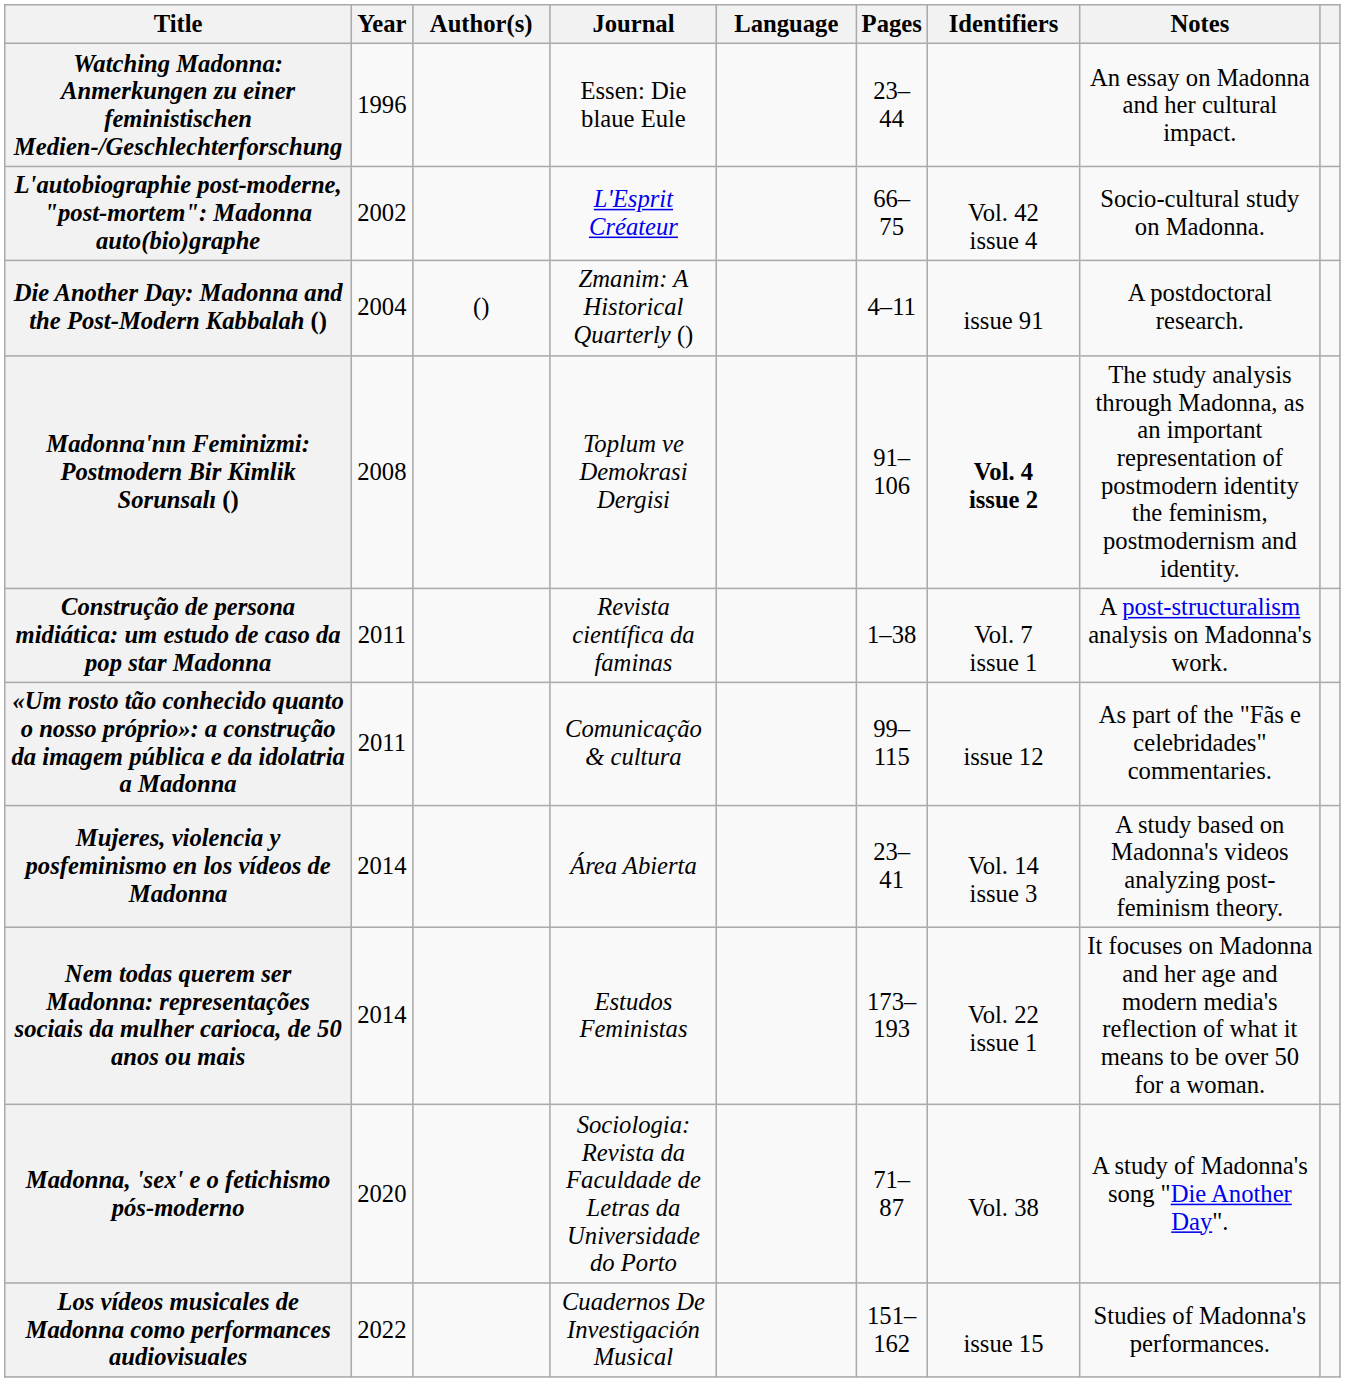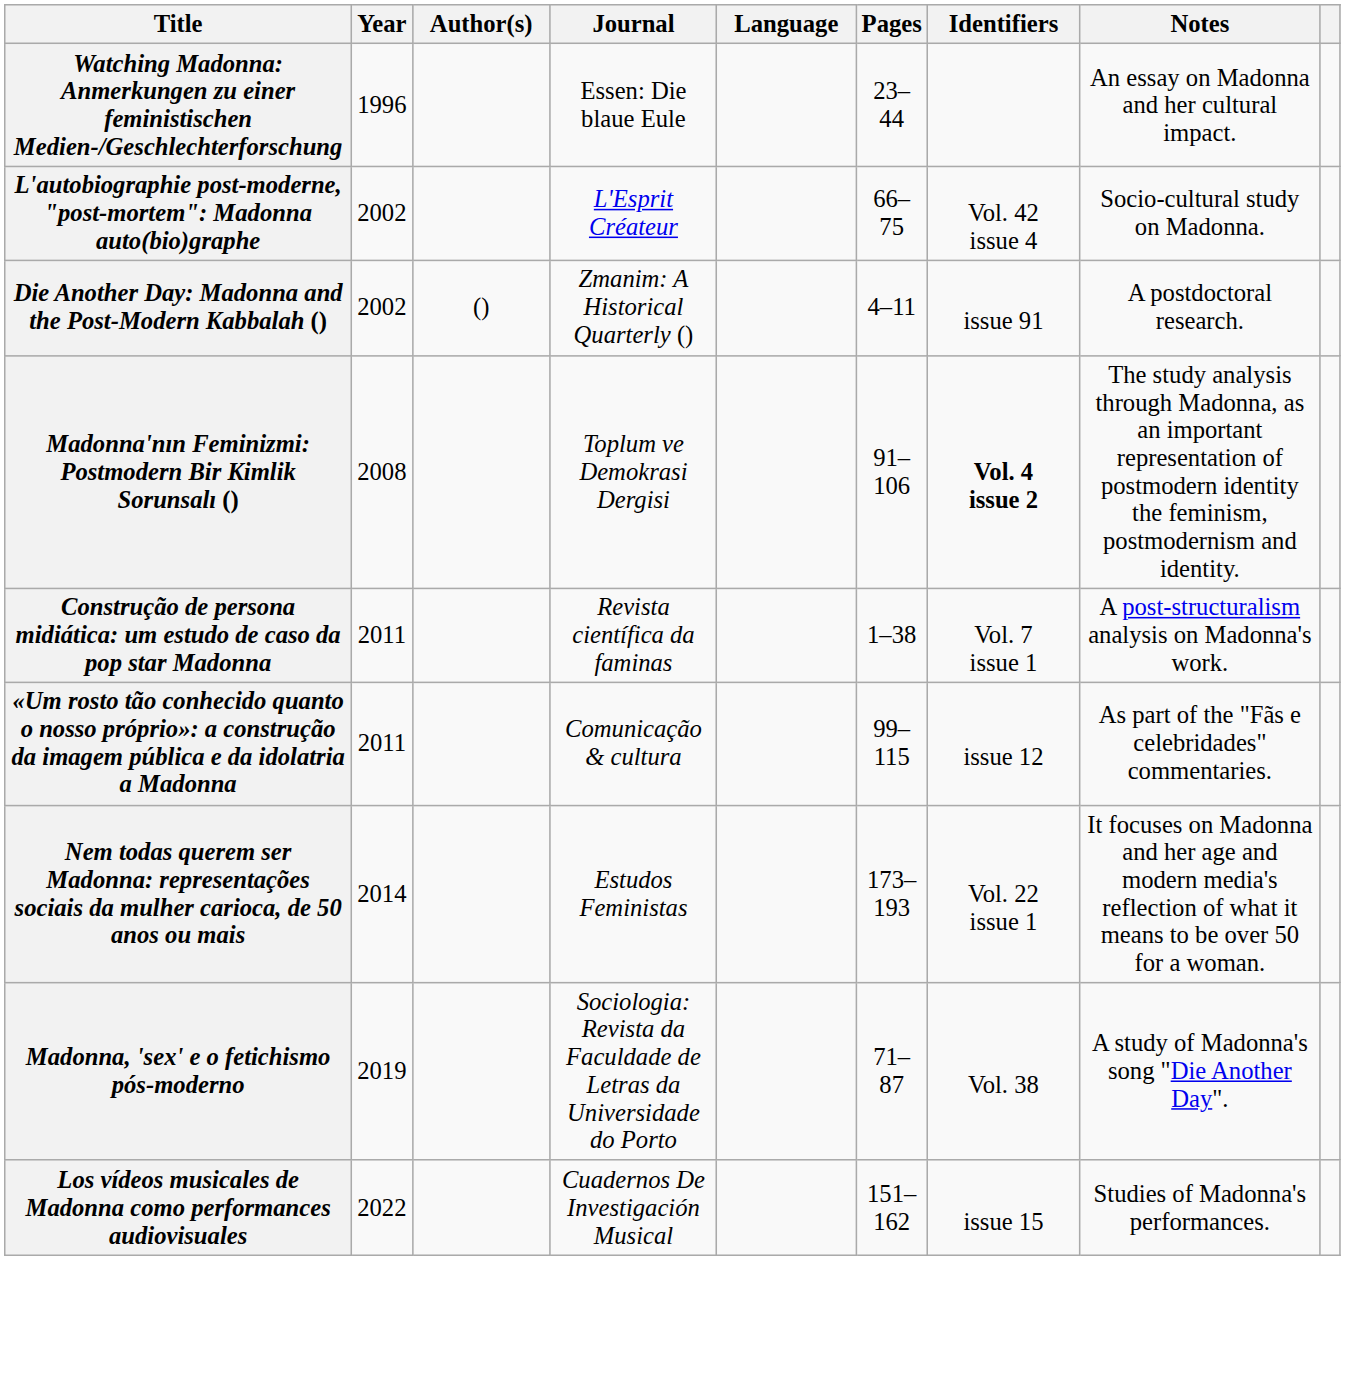Die Another Day: Madonna and the Post-Modern Kabbalah () | Year: 2004 -> 2002
- row: Mujeres, violencia y posfeminismo en los vídeos de Madonna | 2014 | Área Abierta | 23–41 | Vol. 14 issue 3 | A study based on Madonna's videos analyzing post-feminism theory.
Madonna, 'sex' e o fetichismo pós-moderno | Year: 2020 -> 2019
